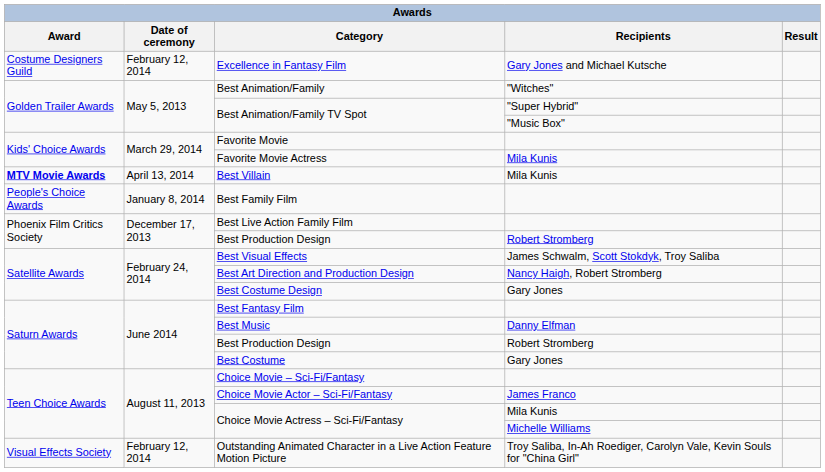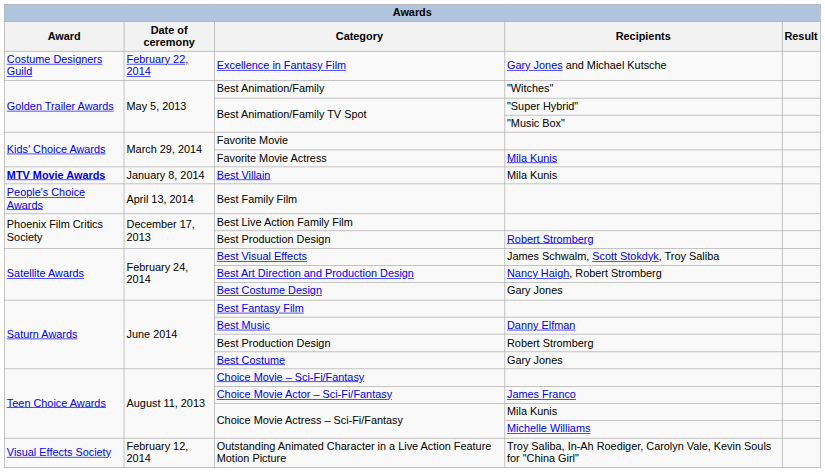Excellence in Fantasy Film | Date of ceremony: February 12, 2014 -> February 22, 2014
Best Villain | Date of ceremony: April 13, 2014 -> January 8, 2014
Best Family Film | Date of ceremony: January 8, 2014 -> April 13, 2014
